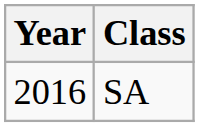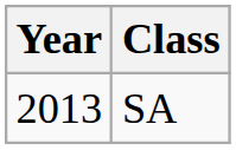SA | Year: 2016 -> 2013
